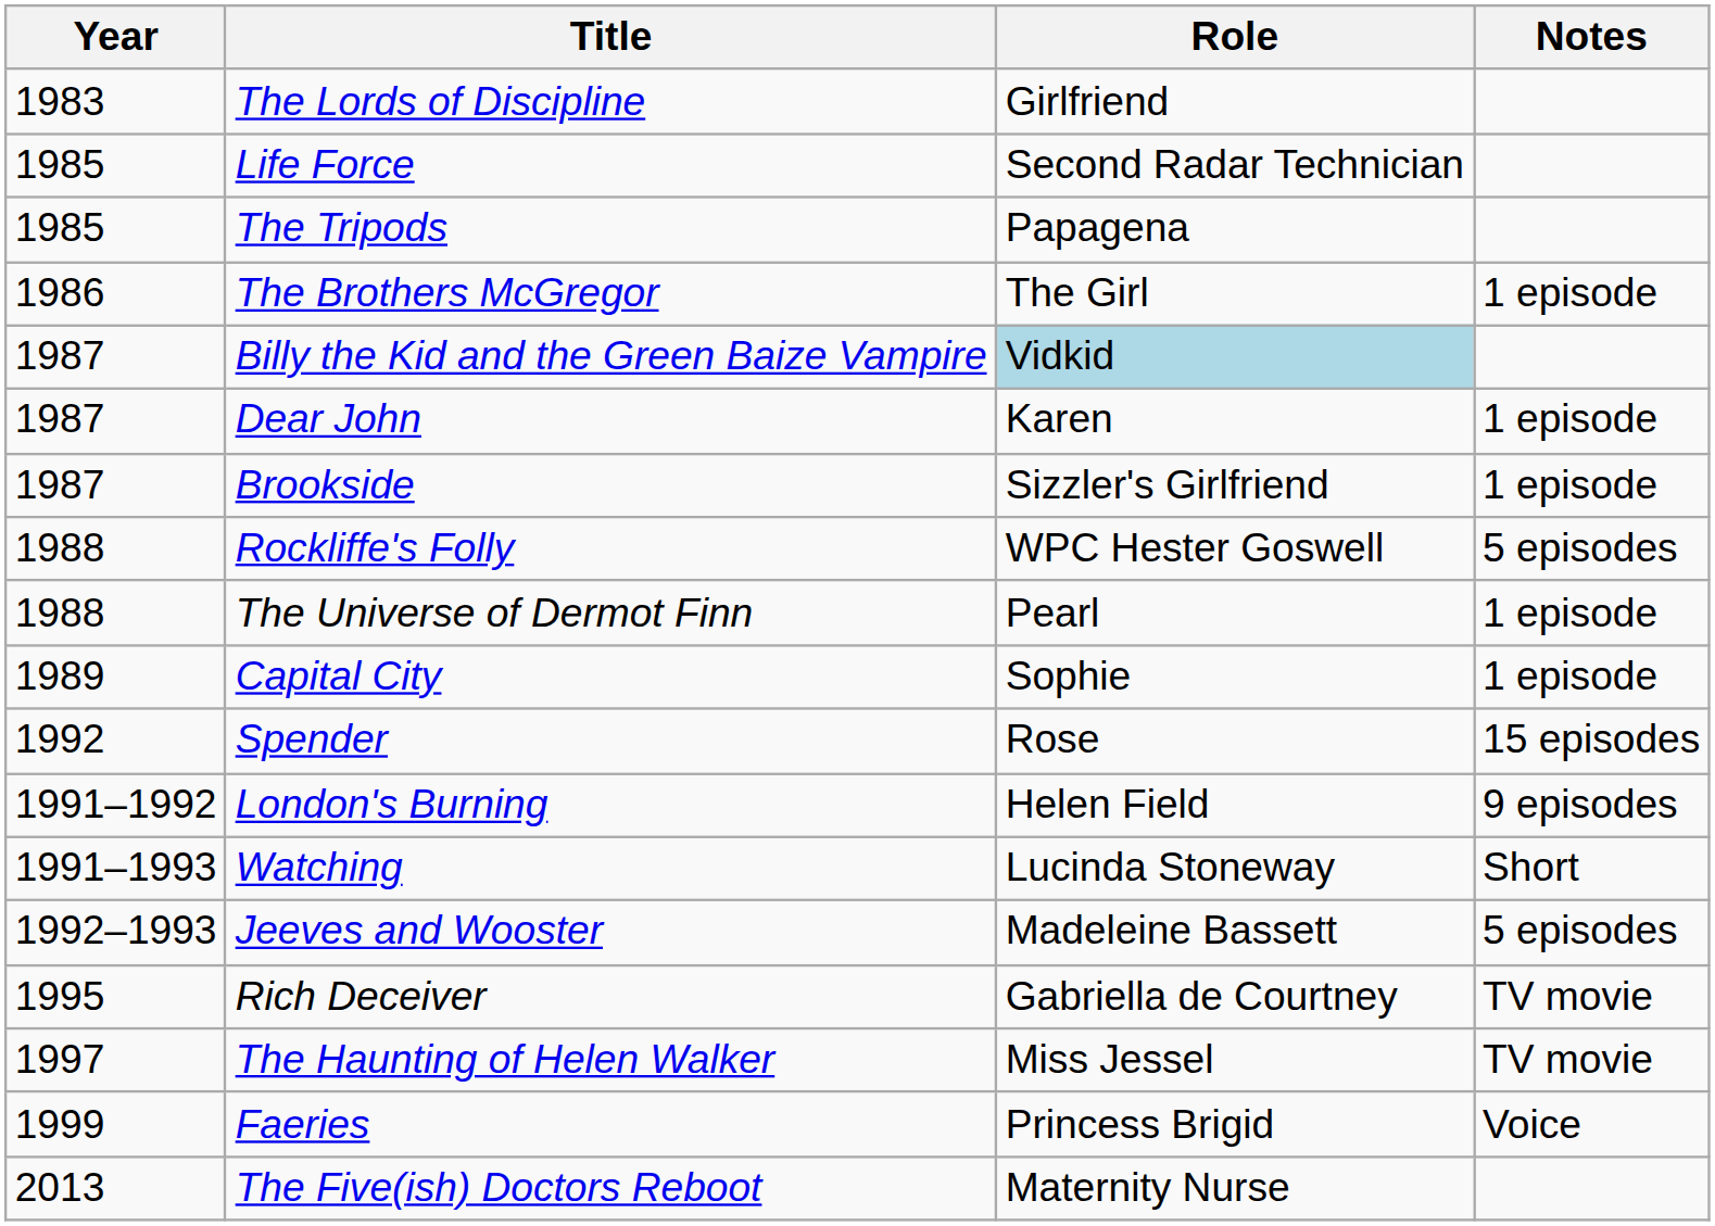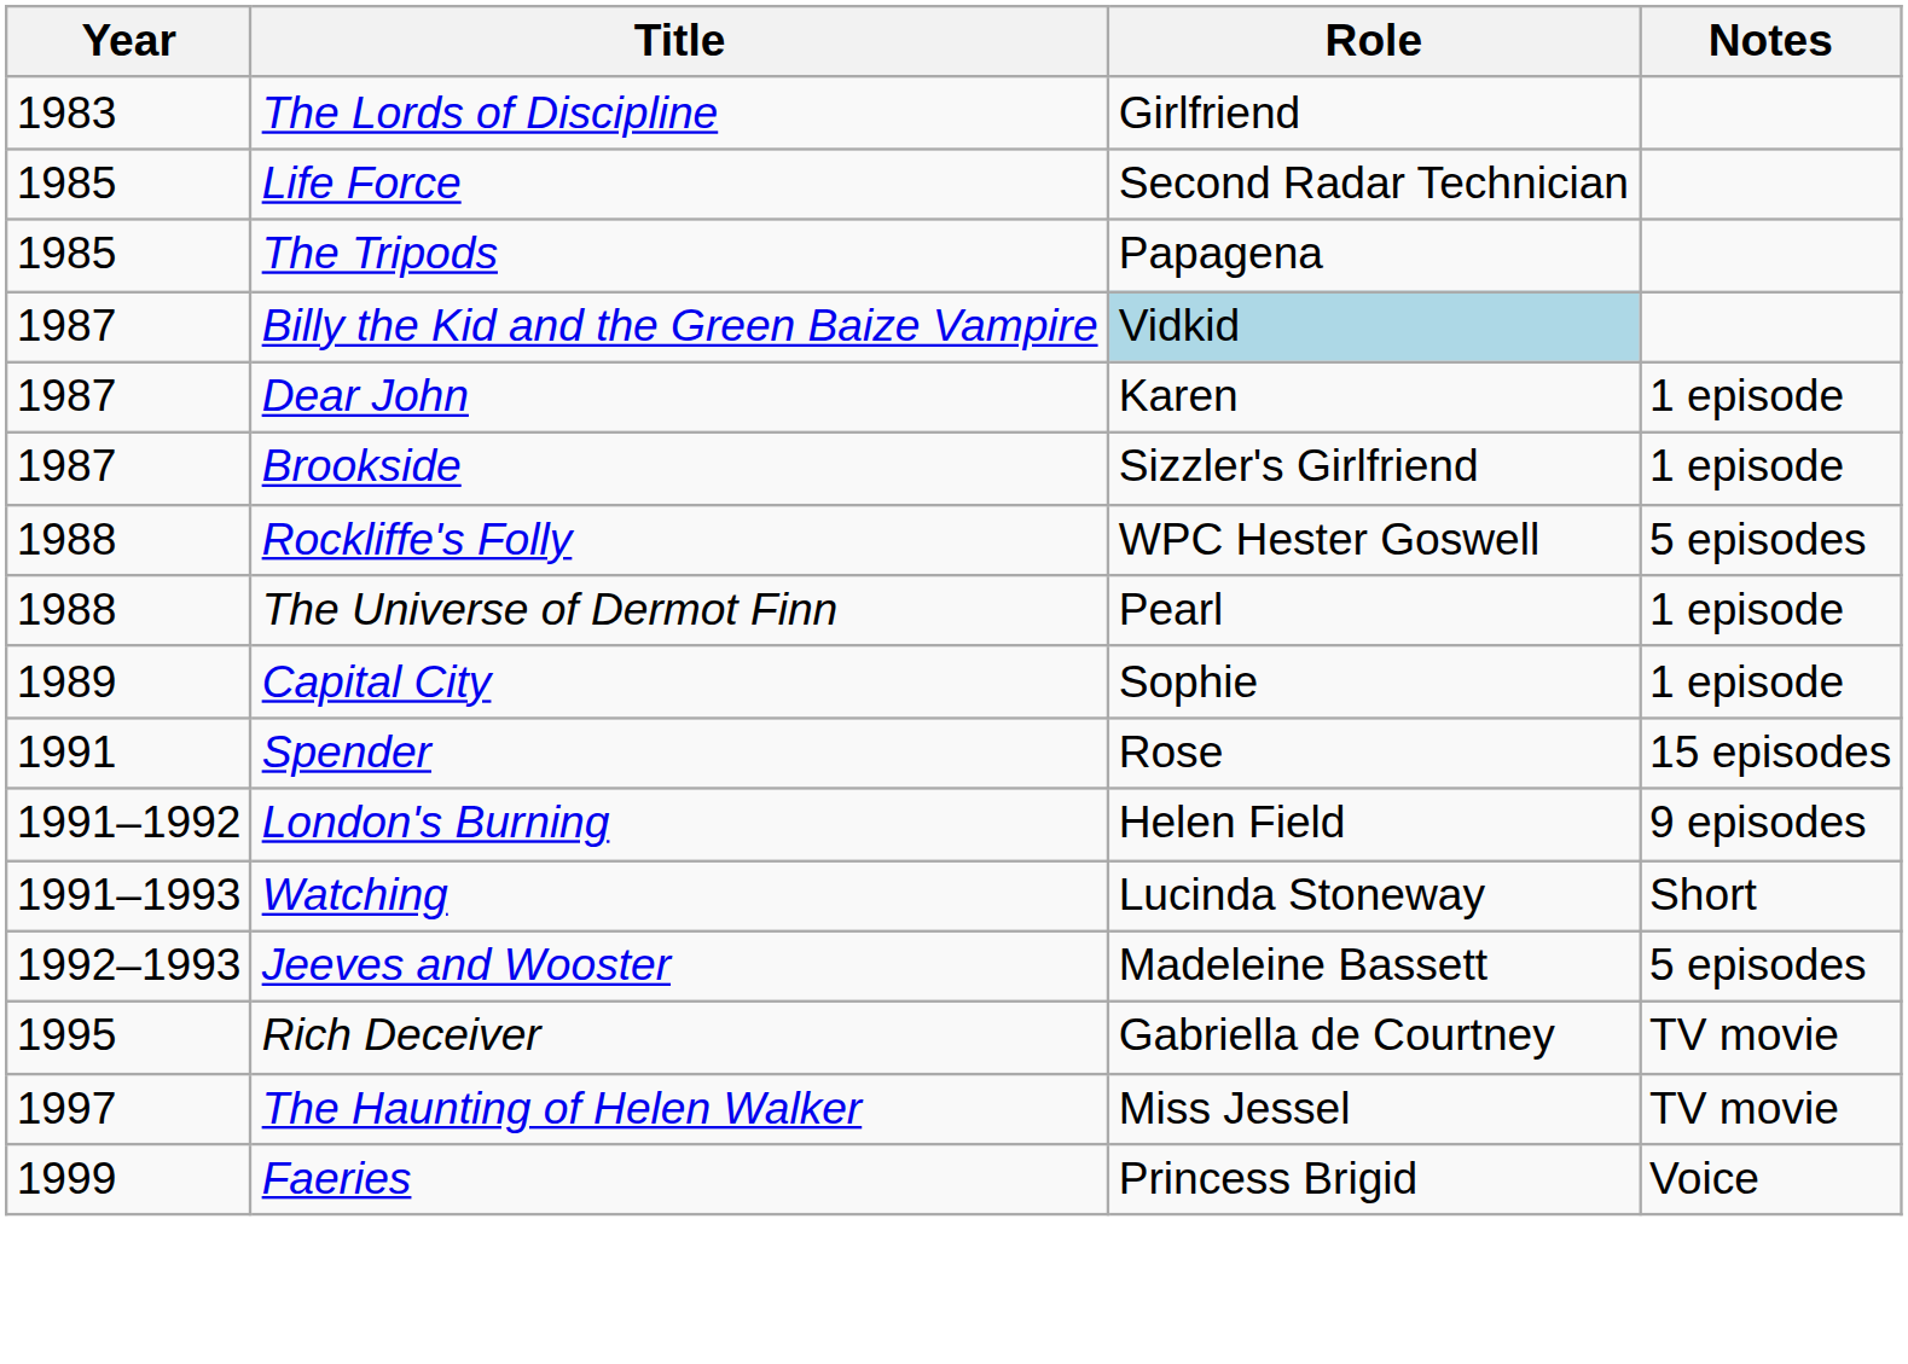- row: 1986 | The Brothers McGregor | The Girl | 1 episode
Spender | Year: 1992 -> 1991
- row: 2013 | The Five(ish) Doctors Reboot | Maternity Nurse
